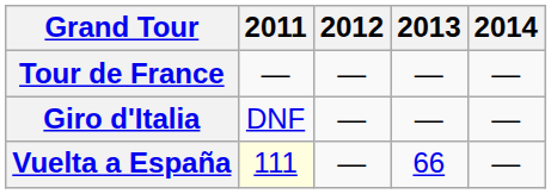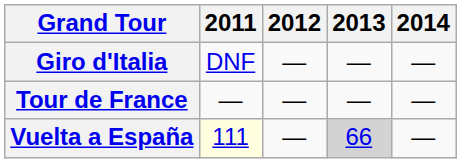rows swapped: Giro d'Italia <-> Tour de France
Vuelta a España | 2013: no background -> lightgrey background
